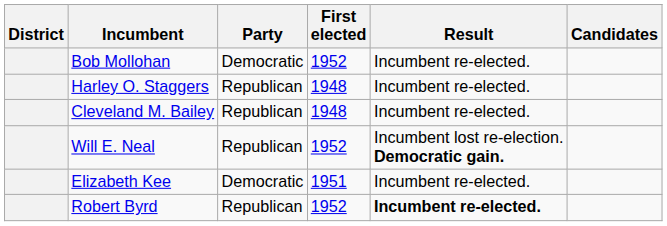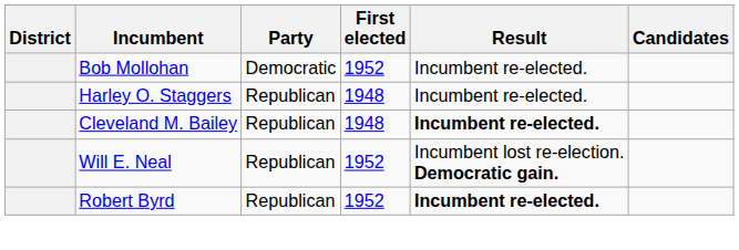Cleveland M. Bailey | Result: normal -> bold
- row: Elizabeth Kee | Democratic | 1951 | Incumbent re-elected.
